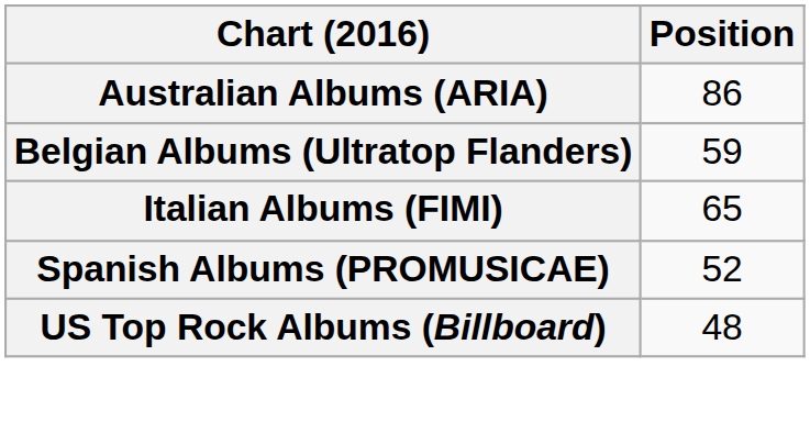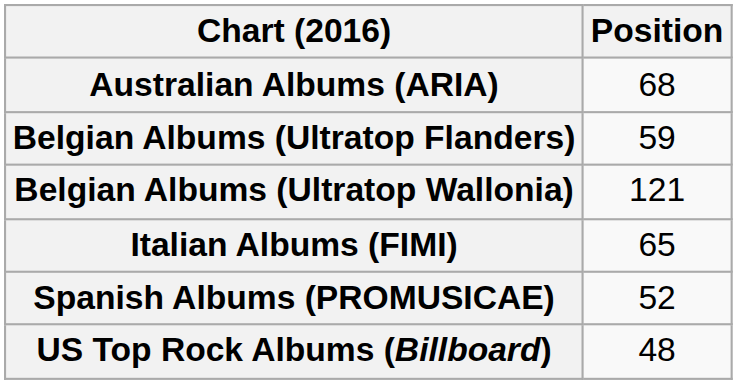Australian Albums (ARIA) | Position: 86 -> 68
+ row: Belgian Albums (Ultratop Wallonia) | 121
